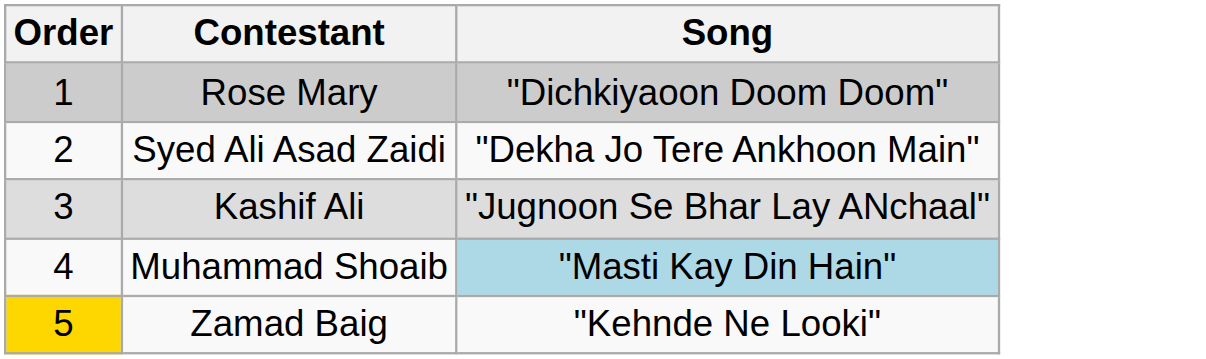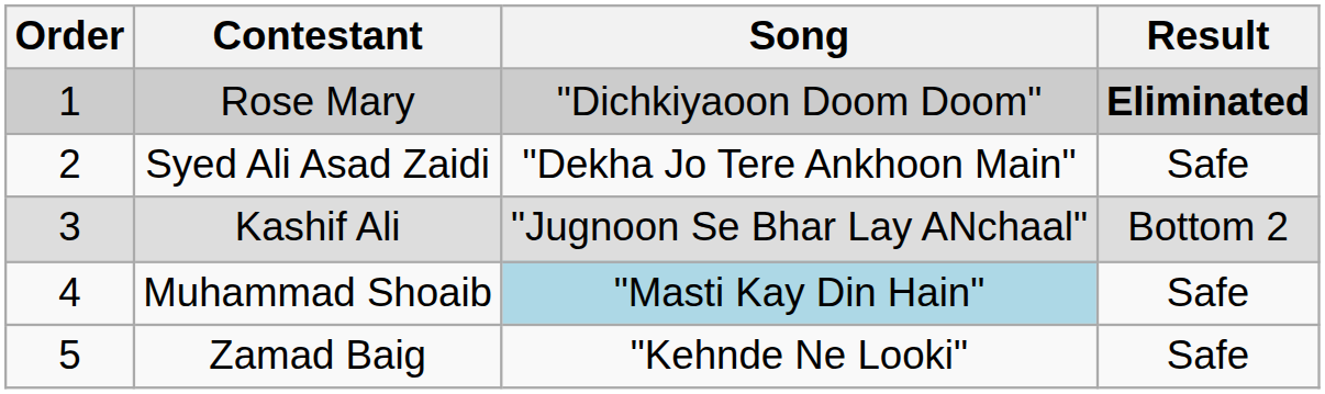+ column: Result | Eliminated | Safe | Bottom 2 | Safe | Safe
Zamad Baig | Order: gold background -> no background
